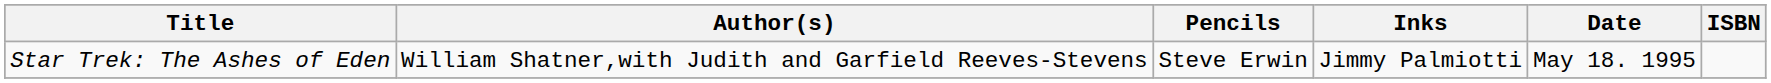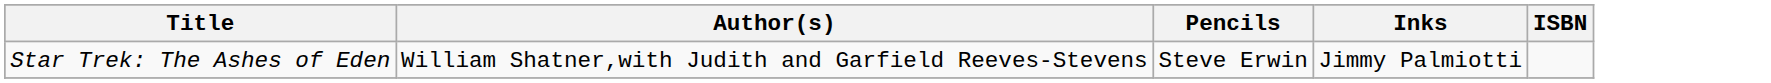- column: Date | May 18. 1995
